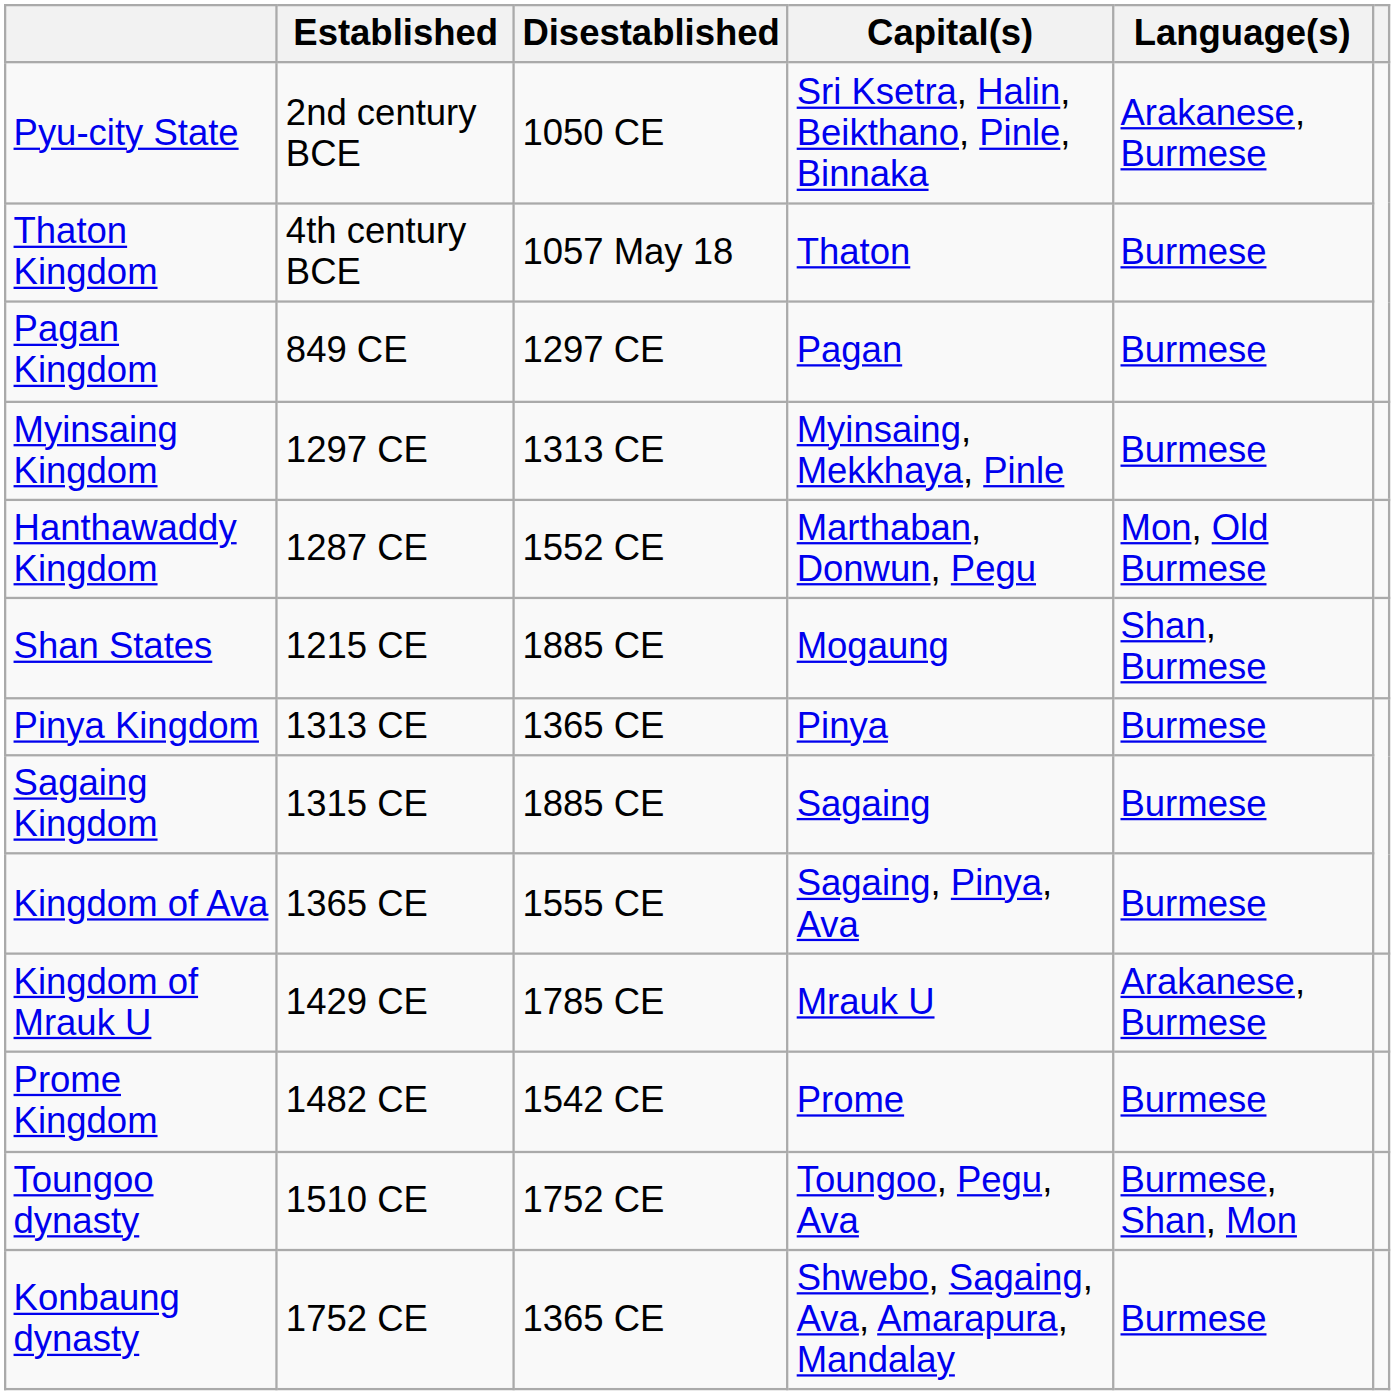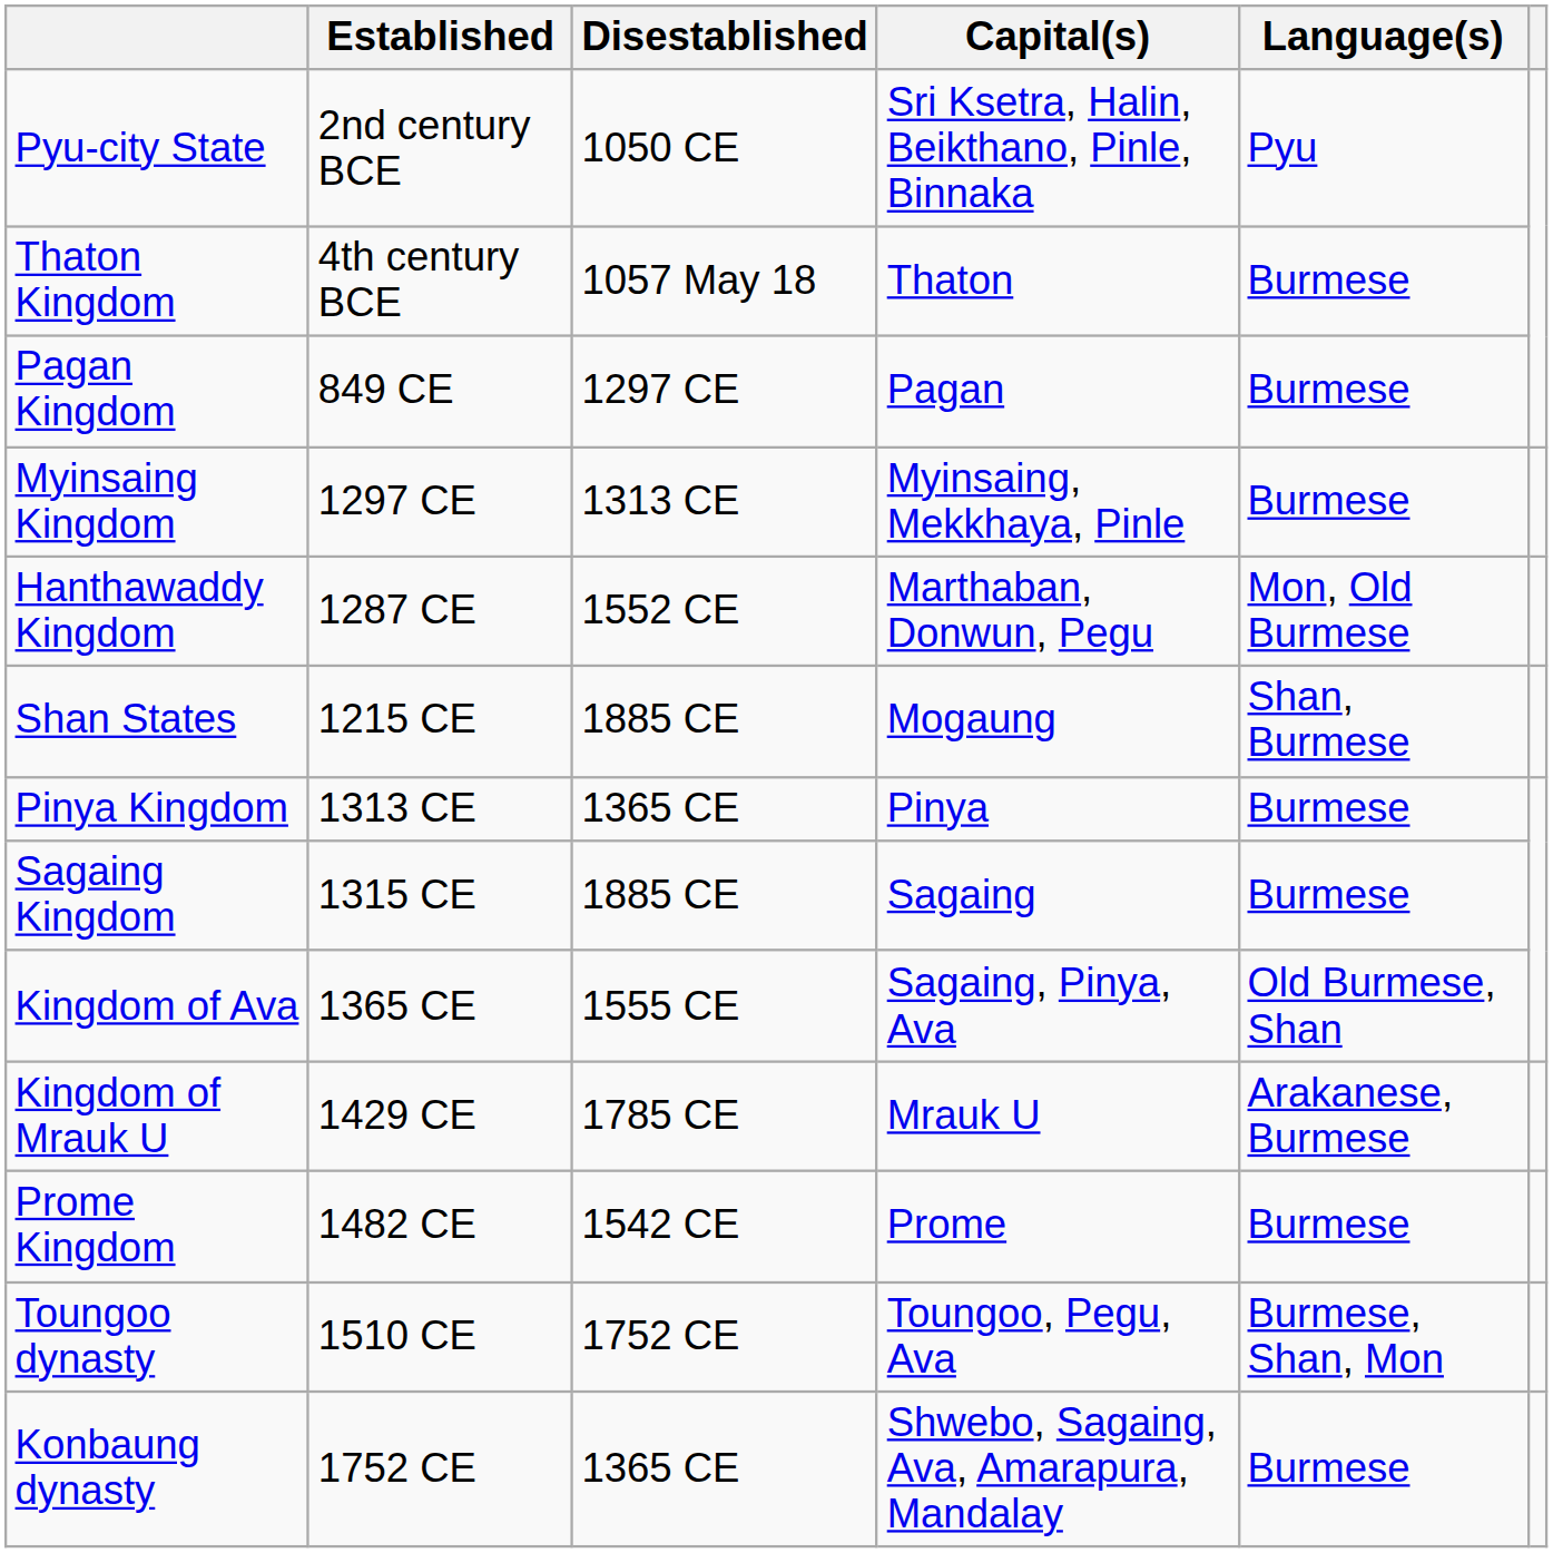Pyu-city State | Language(s): Arakanese, Burmese -> Pyu
Kingdom of Ava | Language(s): Burmese -> Old Burmese, Shan
